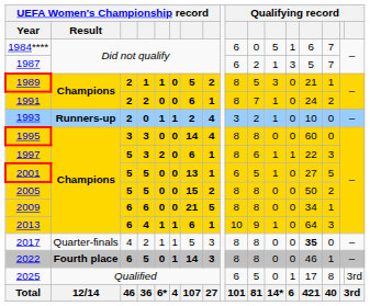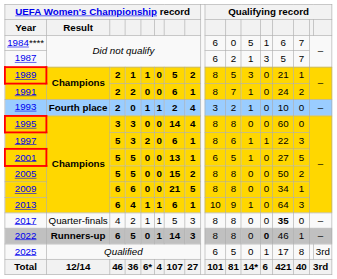1993 | UEFA Women's Championship record / Result: Runners-up -> Fourth place
2022 | UEFA Women's Championship record / Result: Fourth place -> Runners-up
2022 | column 13: normal -> bold
